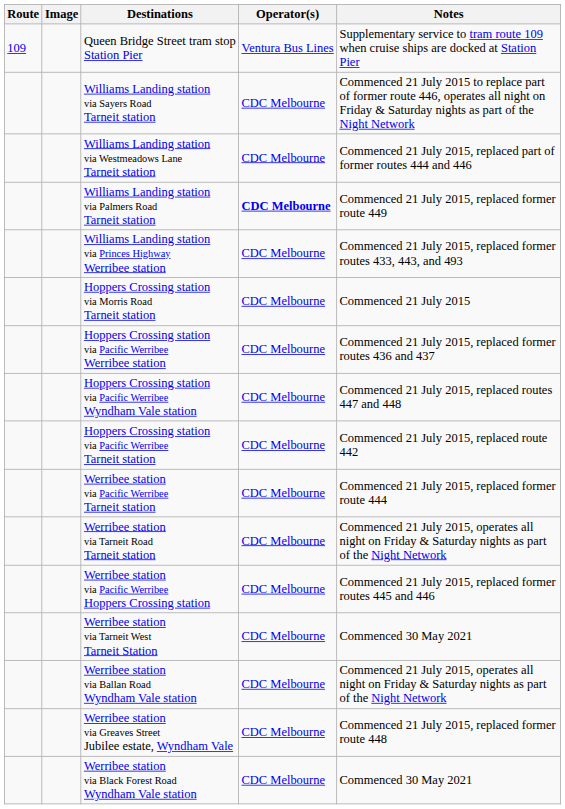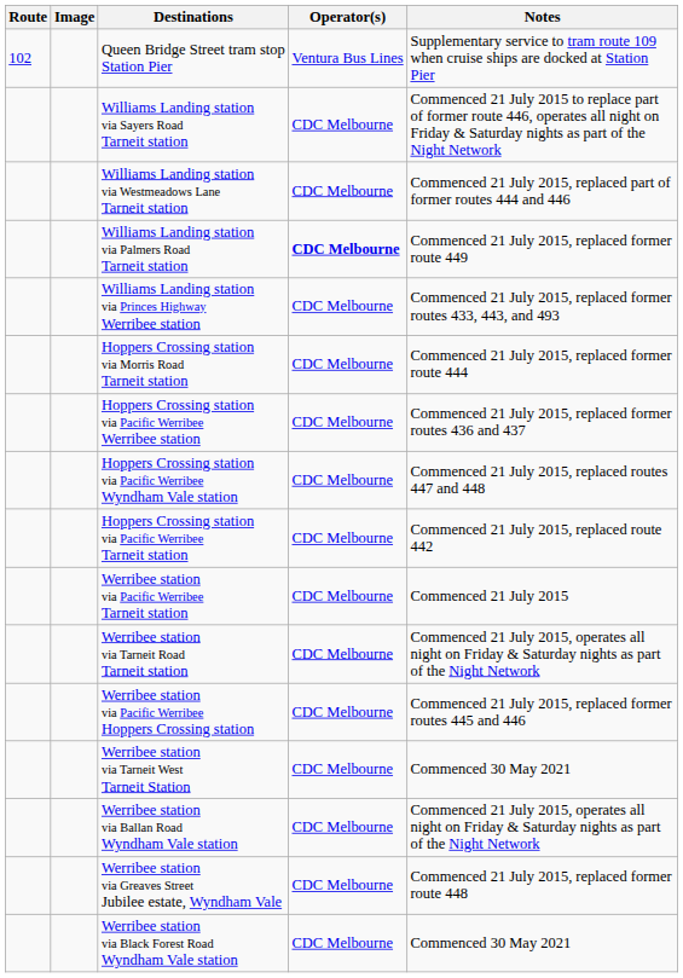Queen Bridge Street tram stop Station Pier | Route: 109 -> 102
Hoppers Crossing station via Morris Road Tarneit station | Notes: Commenced 21 July 2015 -> Commenced 21 July 2015, replaced former route 444
Werribee station via Pacific Werribee Tarneit station | Notes: Commenced 21 July 2015, replaced former route 444 -> Commenced 21 July 2015
